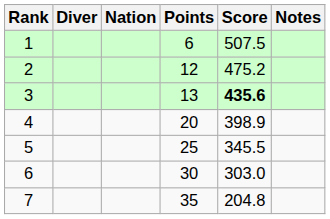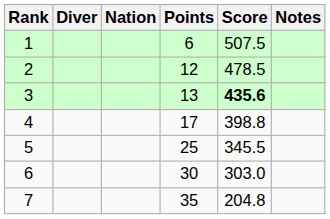2 | Score: 475.2 -> 478.5
4 | Points: 20 -> 17
4 | Score: 398.9 -> 398.8
